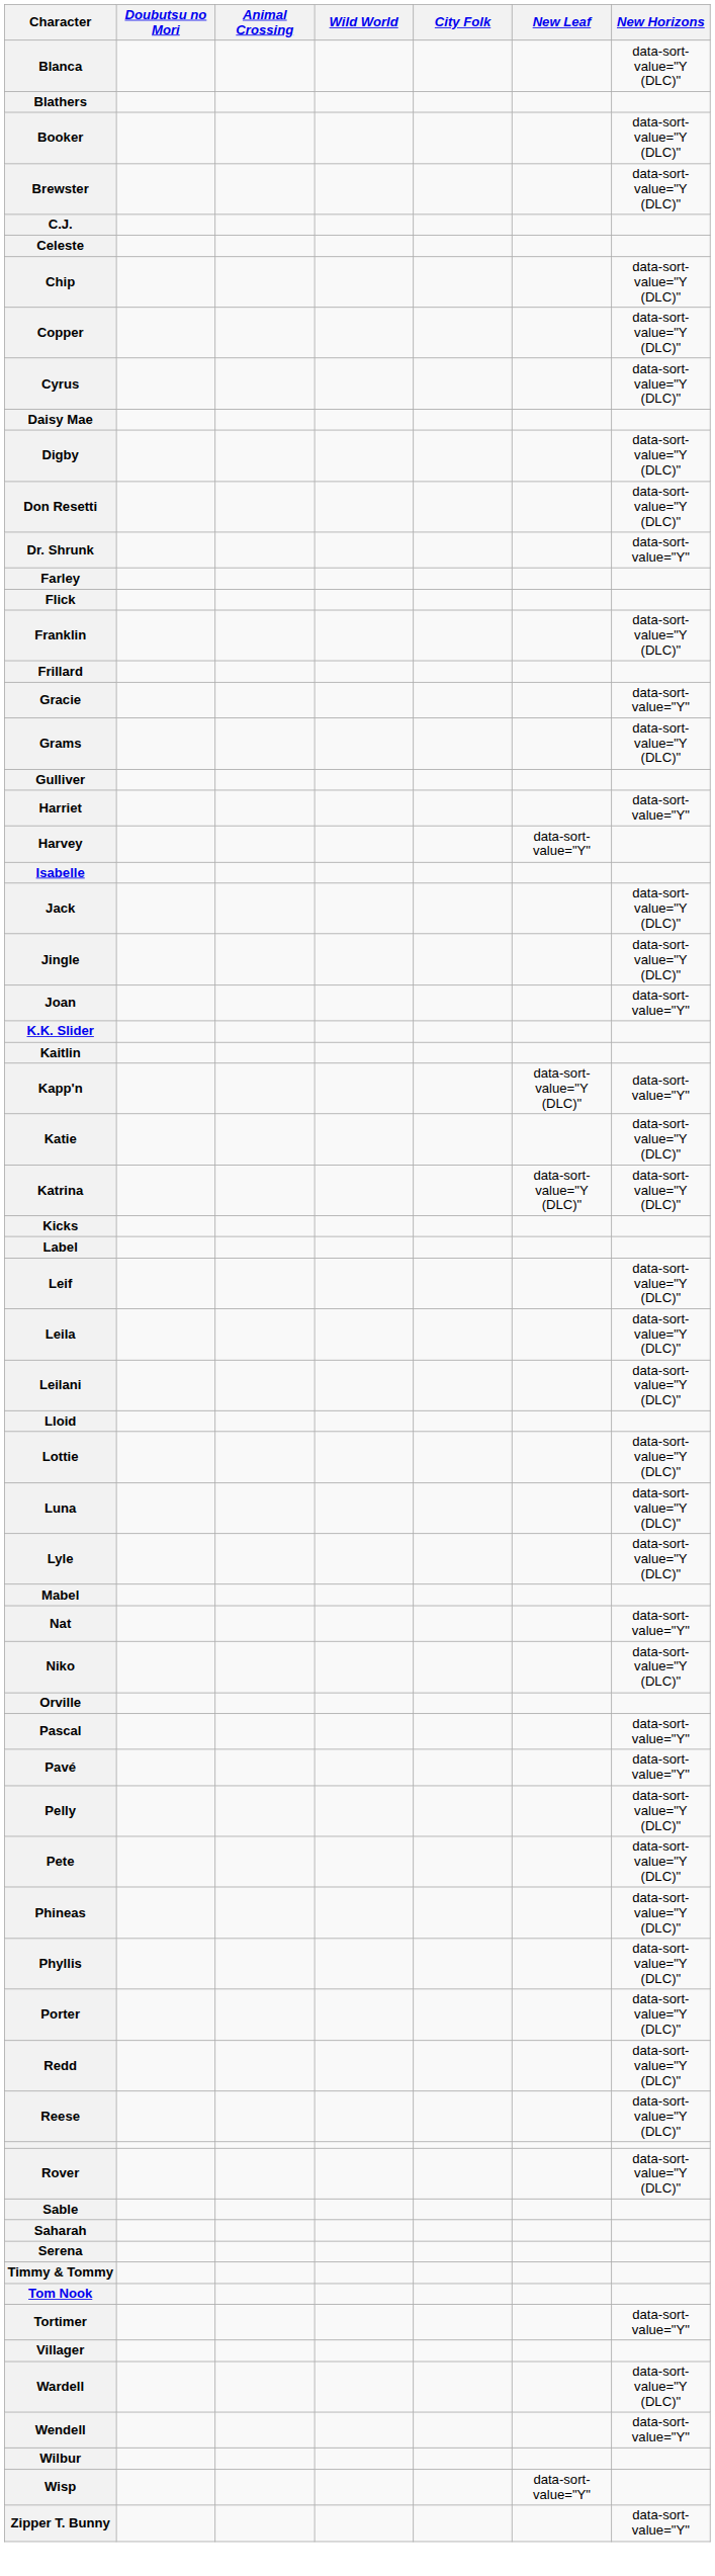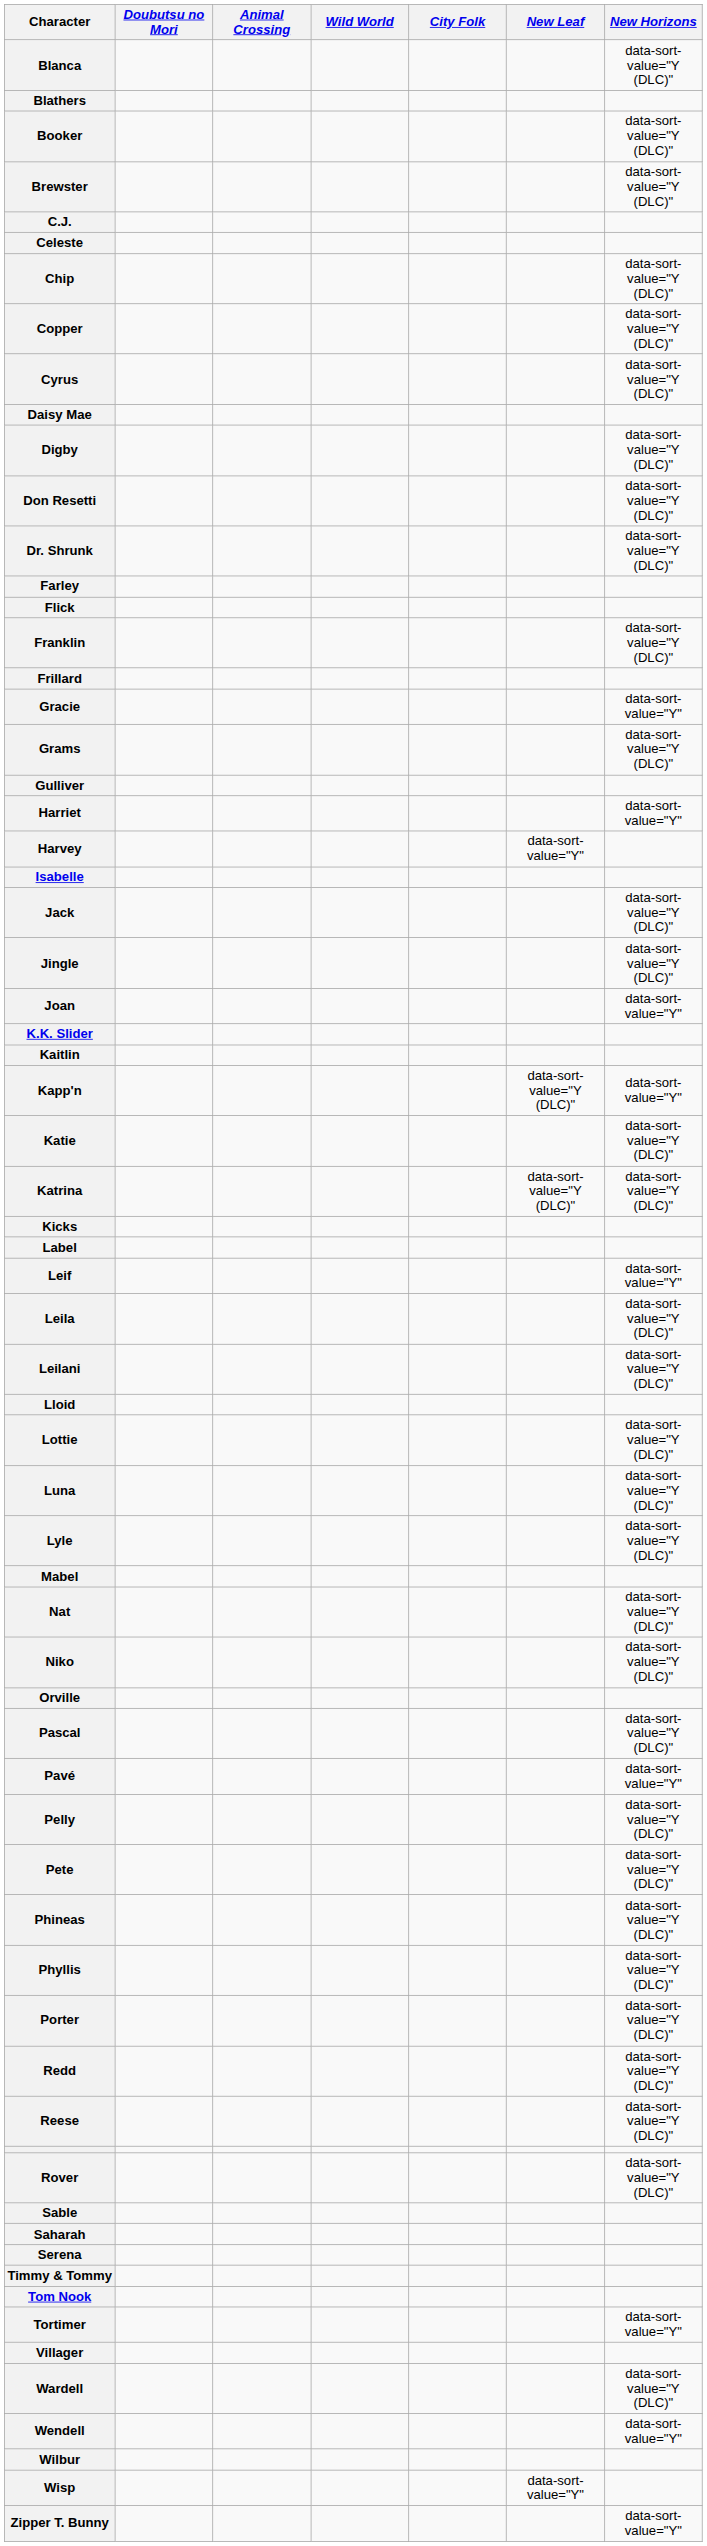Dr. Shrunk | New Horizons: data-sort-value="Y" -> data-sort-value="Y (DLC)"
Leif | New Horizons: data-sort-value="Y (DLC)" -> data-sort-value="Y"
Nat | New Horizons: data-sort-value="Y" -> data-sort-value="Y (DLC)"
Pascal | New Horizons: data-sort-value="Y" -> data-sort-value="Y (DLC)"
